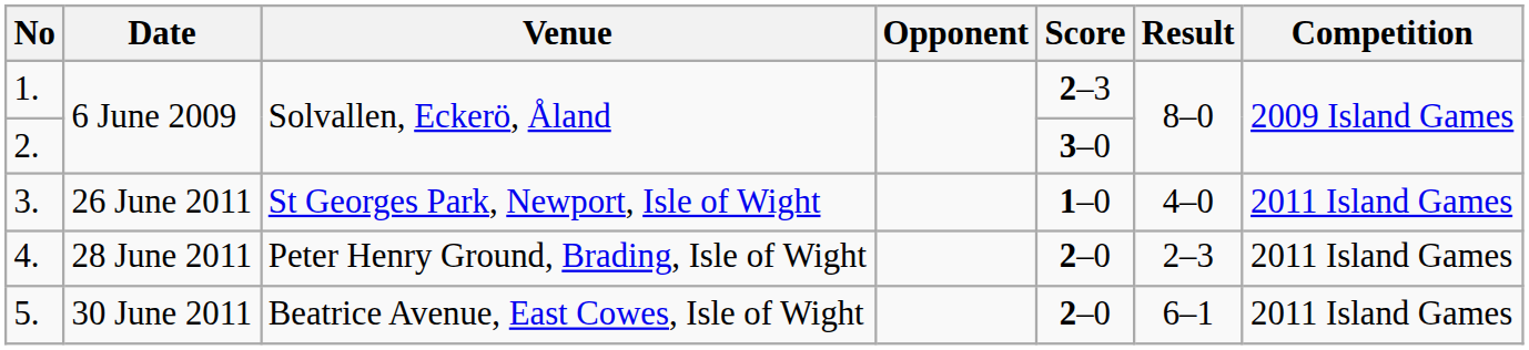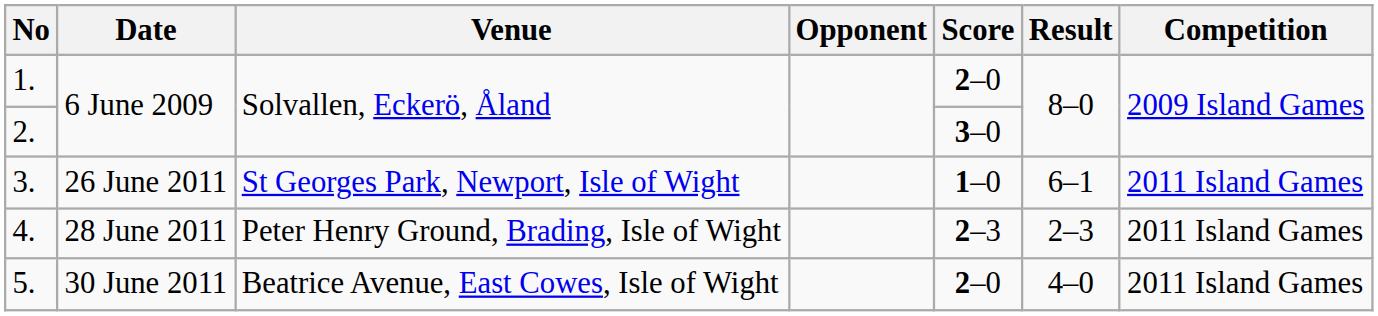1. | Score: 2–3 -> 2–0
3. | Result: 4–0 -> 6–1
4. | Score: 2–0 -> 2–3
5. | Result: 6–1 -> 4–0
